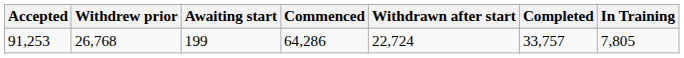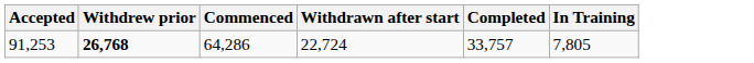- column: Awaiting start | 199
91,253 | Withdrew prior: normal -> bold
